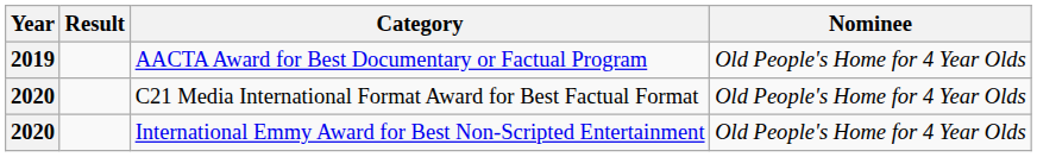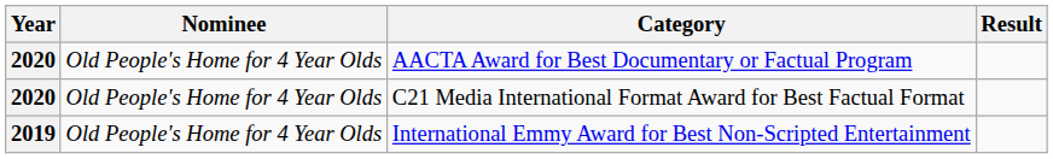columns swapped: Nominee <-> Result
AACTA Award for Best Documentary or Factual Program | Year: 2019 -> 2020
International Emmy Award for Best Non-Scripted Entertainment | Year: 2020 -> 2019
